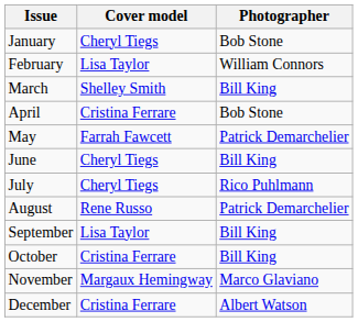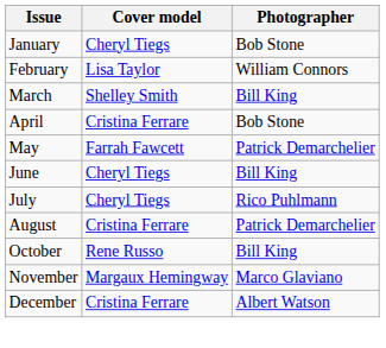August | Cover model: Rene Russo -> Cristina Ferrare
- row: September | Lisa Taylor | Bill King
October | Cover model: Cristina Ferrare -> Rene Russo
